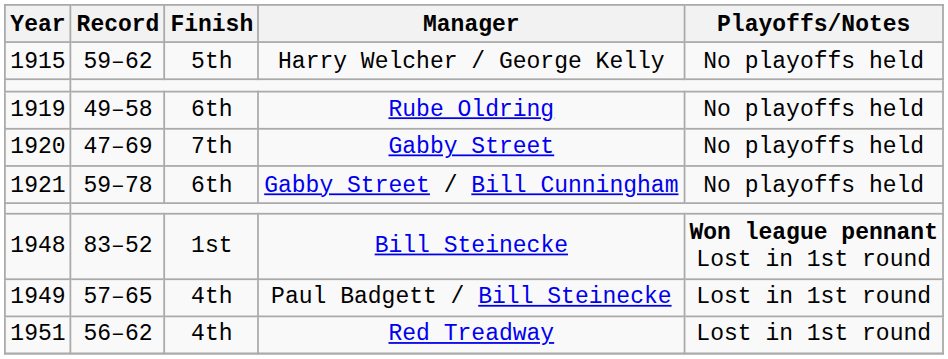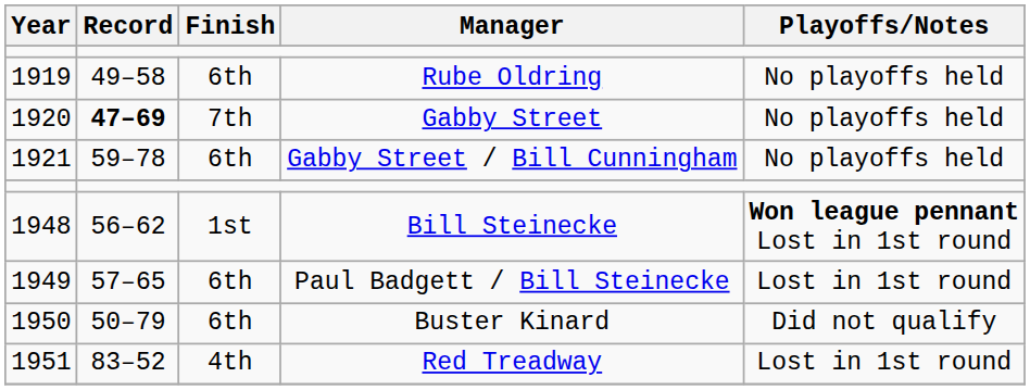- row: 1915 | 59–62 | 5th | Harry Welcher / George Kelly | No playoffs held
Gabby Street | Record: normal -> bold
Bill Steinecke | Record: 83–52 -> 56–62
Paul Badgett / Bill Steinecke | Finish: 4th -> 6th
+ row: 1950 | 50–79 | 6th | Buster Kinard | Did not qualify
Red Treadway | Record: 56–62 -> 83–52
